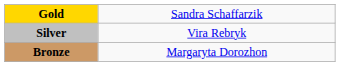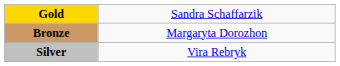rows swapped: Silver <-> Bronze
